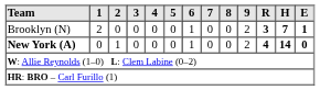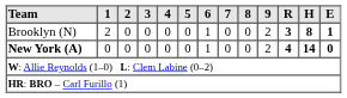Brooklyn (N) | H: 7 -> 8
New York (A) | 2: 1 -> 0
